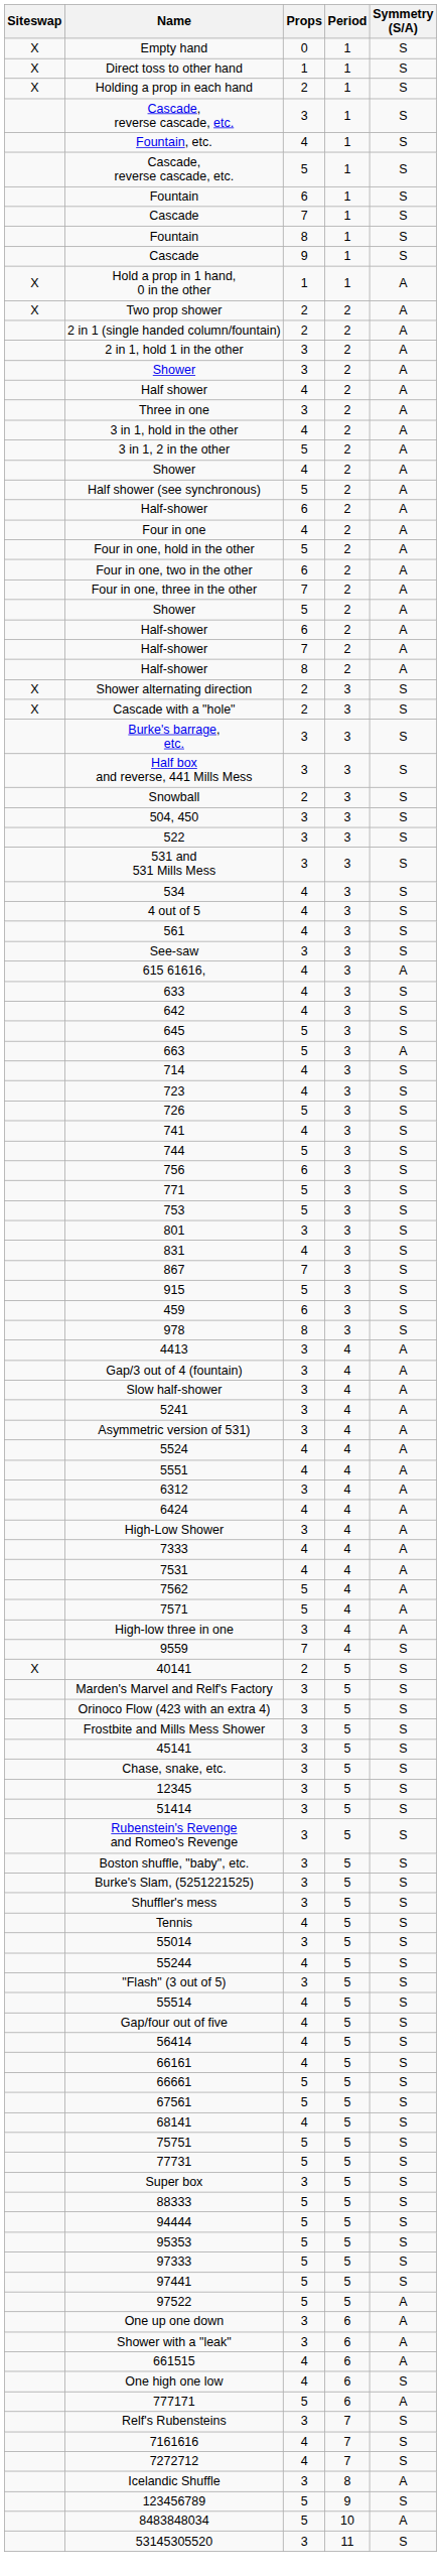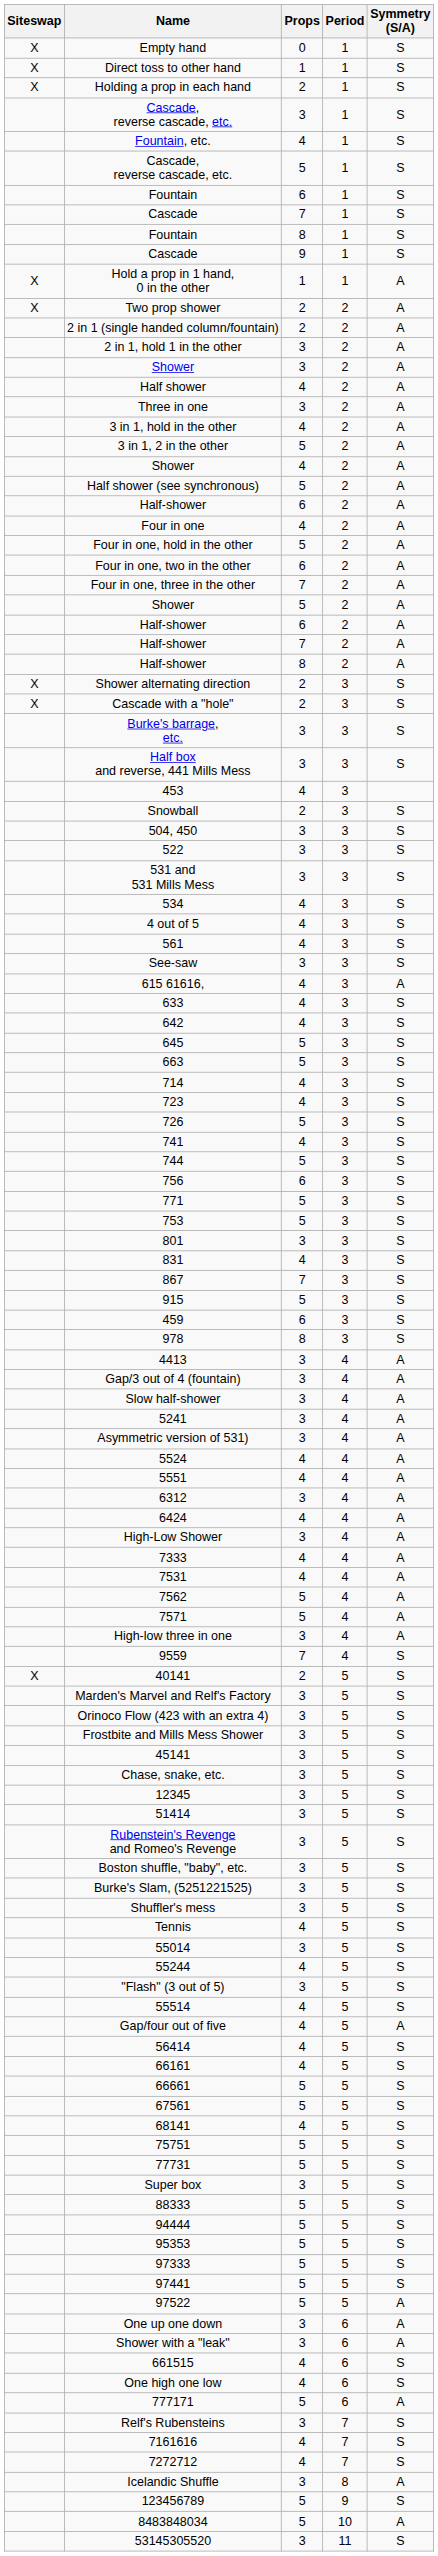+ row: 453 | 4 | 3
663 | Symmetry (S/A): A -> S
Gap/four out of five | Symmetry (S/A): S -> A
661515 | Symmetry (S/A): A -> S
